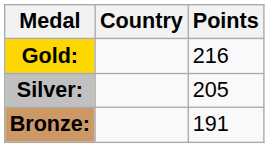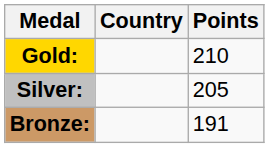Gold: | Points: 216 -> 210
